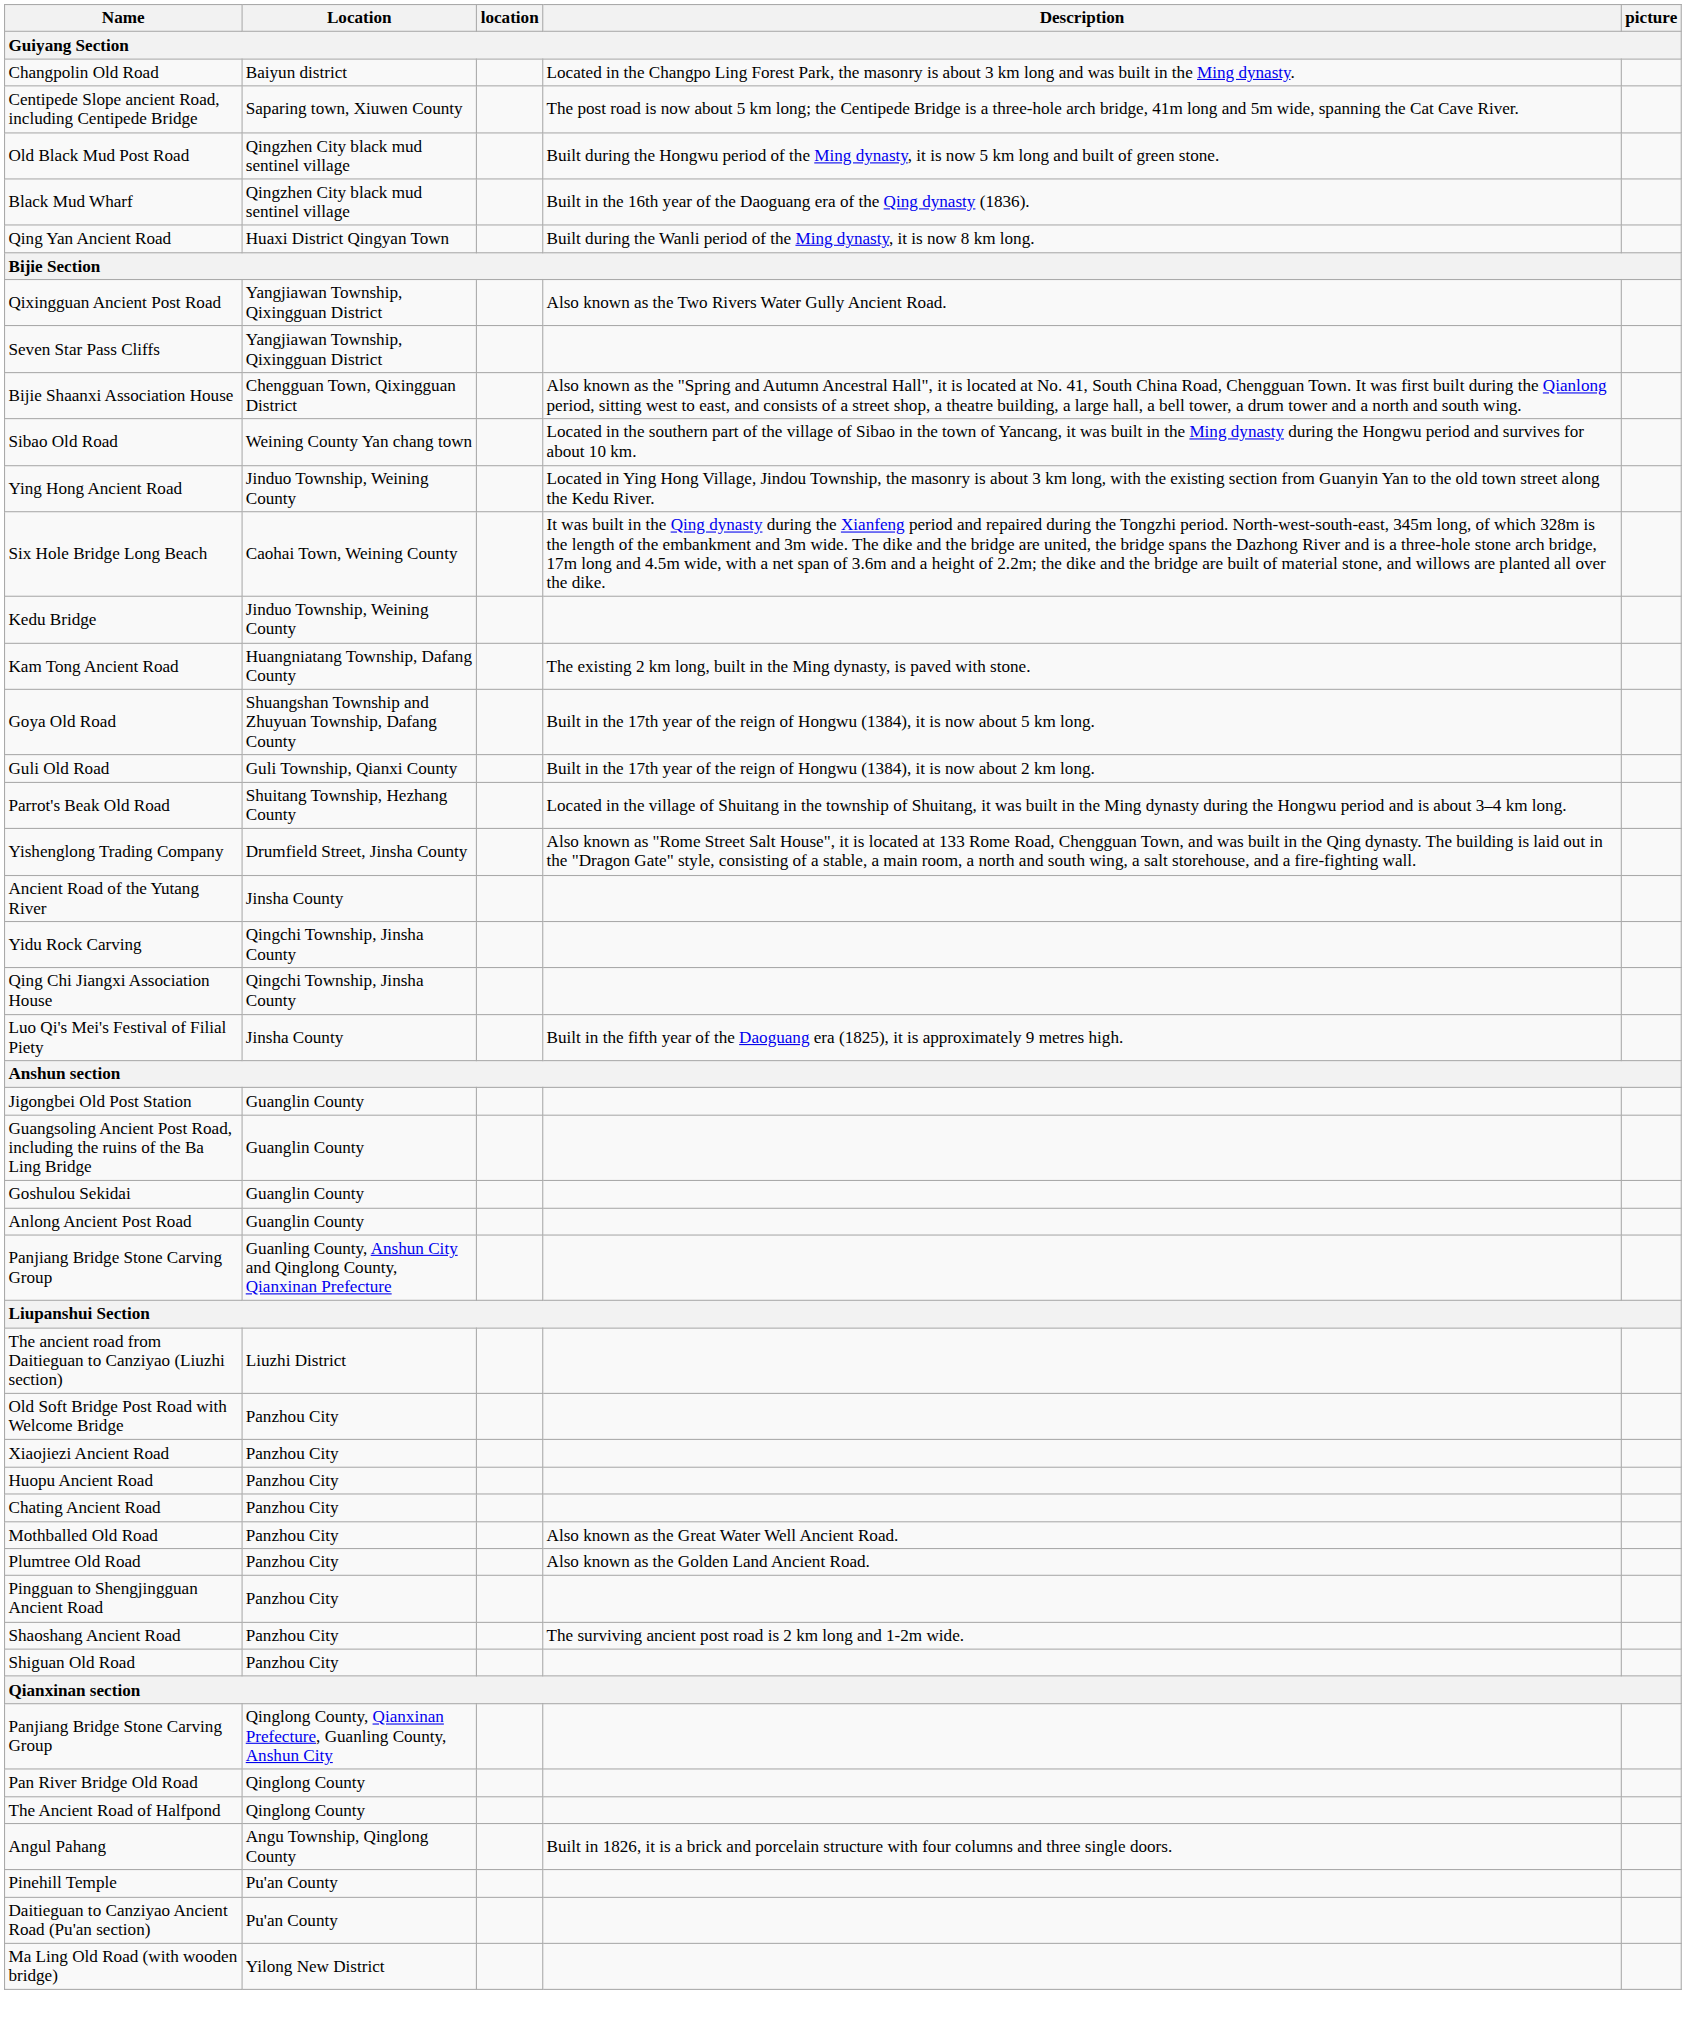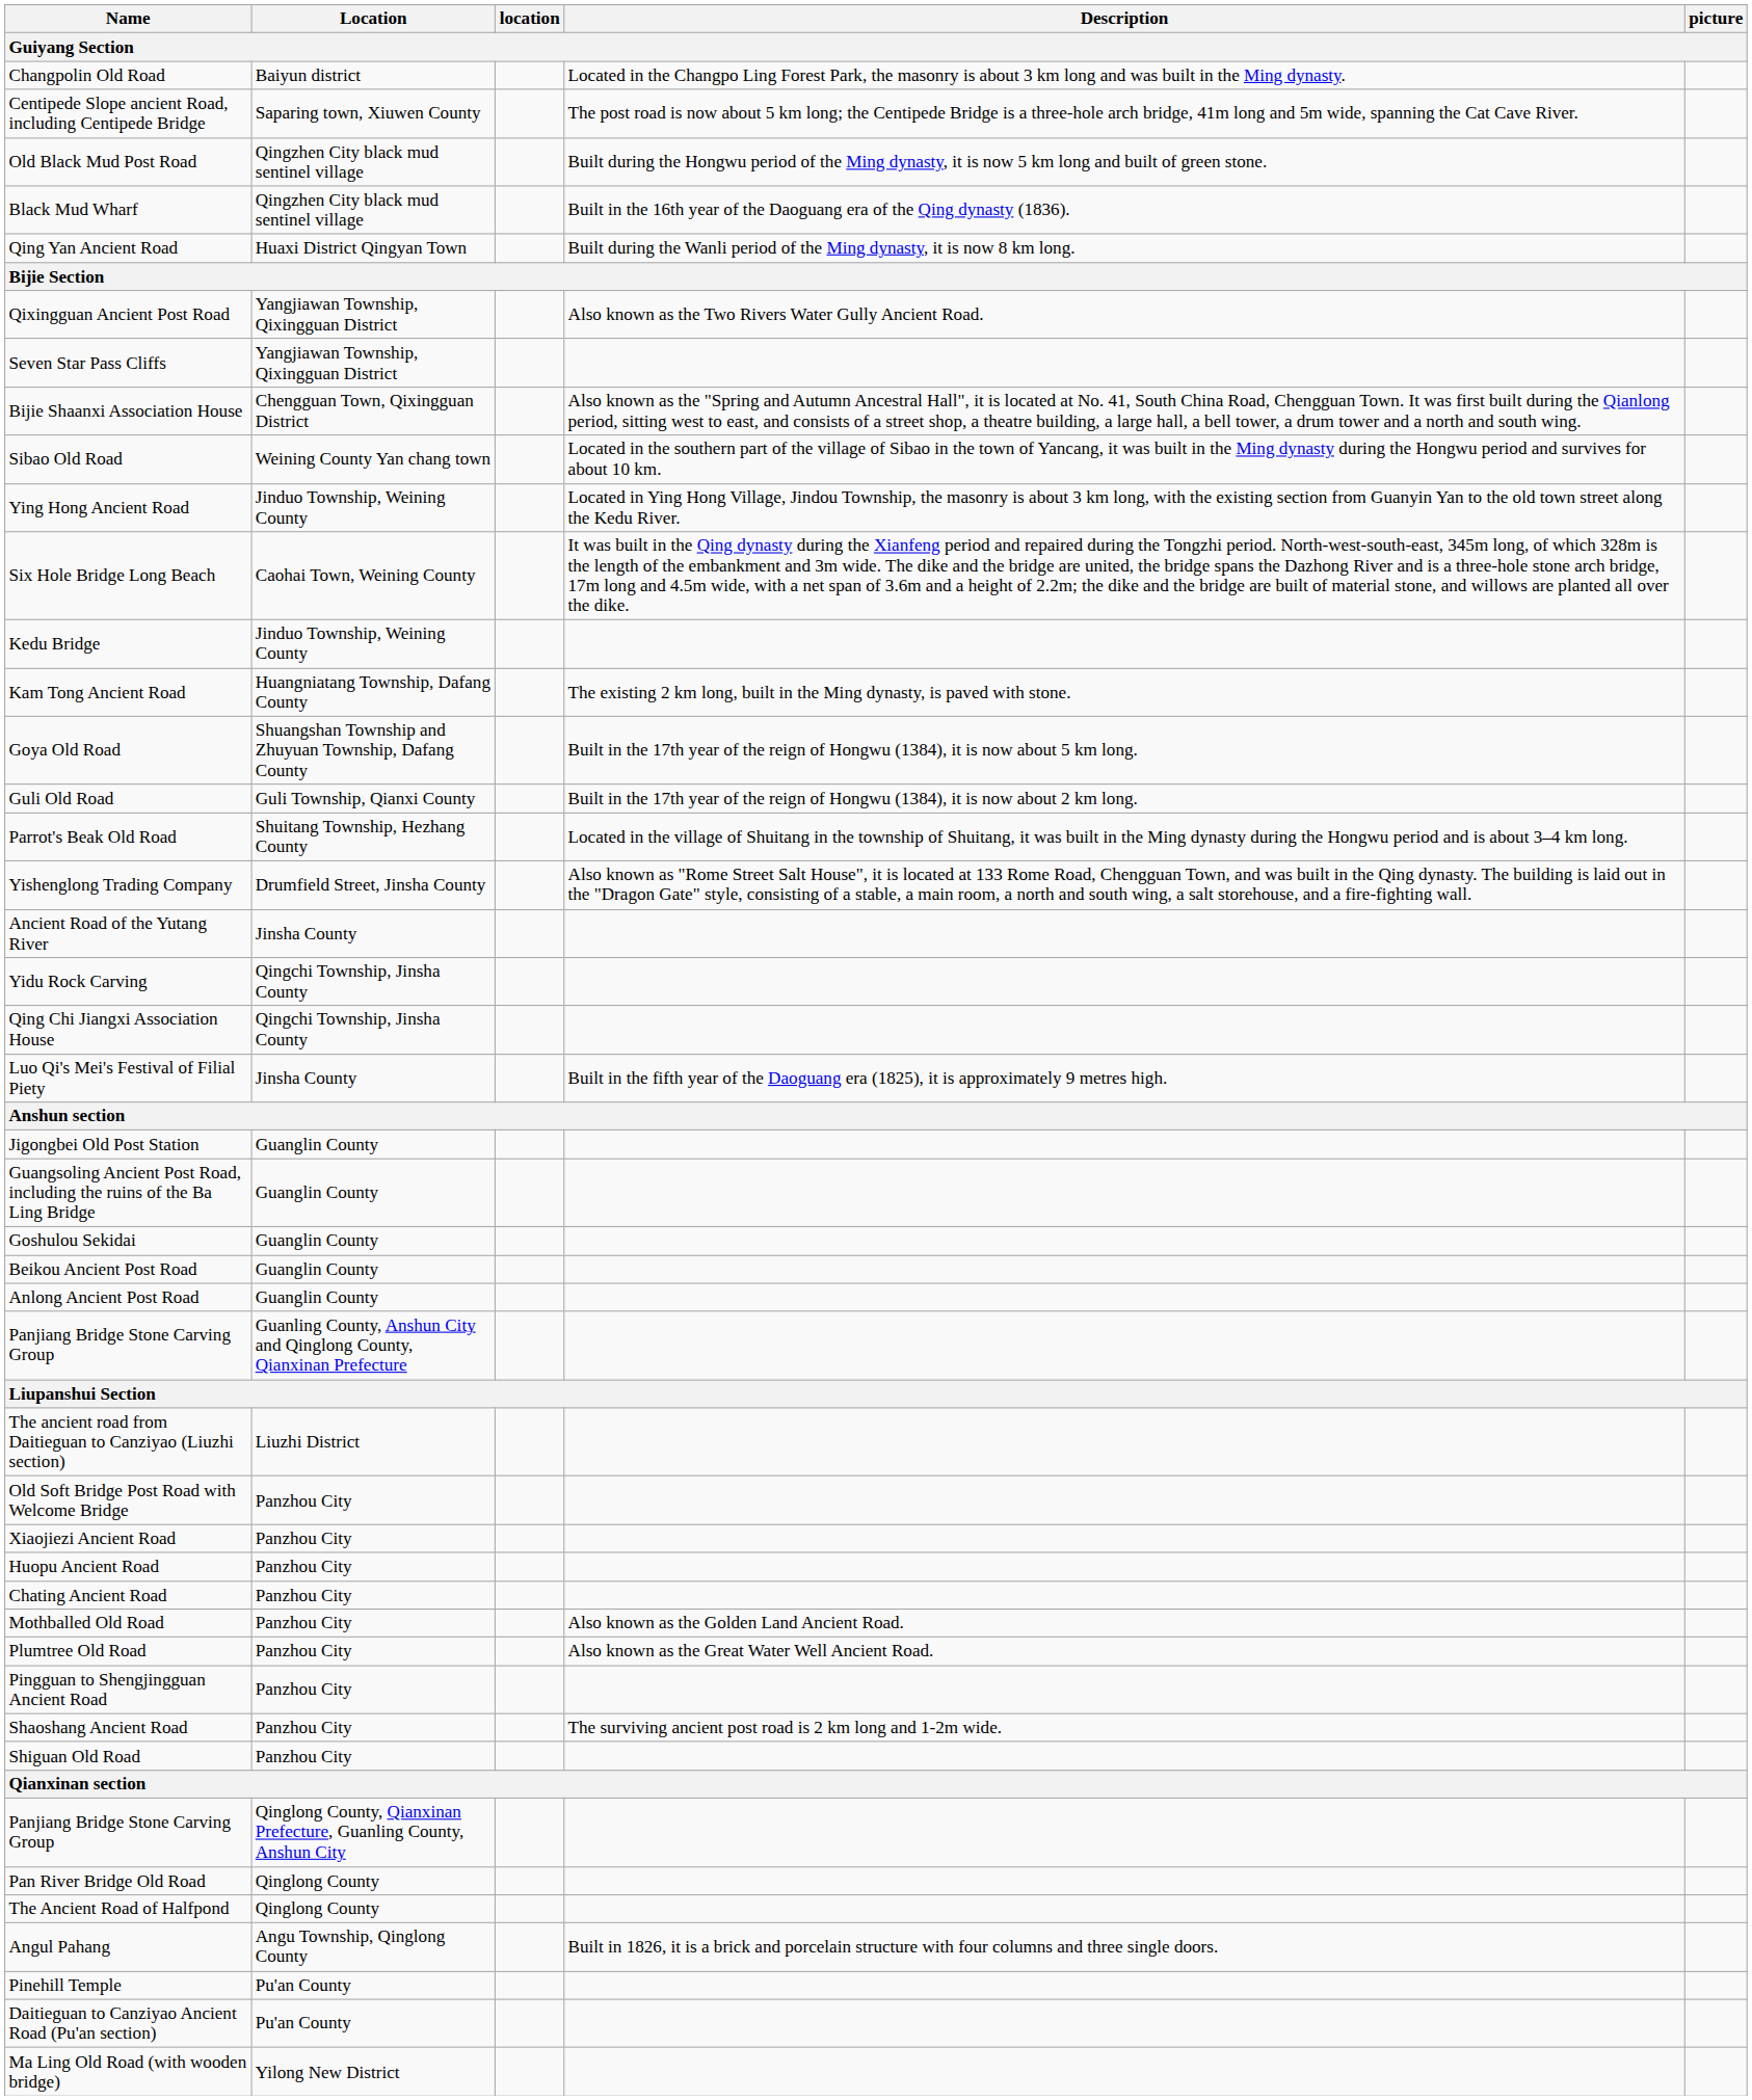+ row: Beikou Ancient Post Road | Guanglin County
Mothballed Old Road | Description: Also known as the Great Water Well Ancient Road. -> Also known as the Golden Land Ancient Road.
Plumtree Old Road | Description: Also known as the Golden Land Ancient Road. -> Also known as the Great Water Well Ancient Road.
